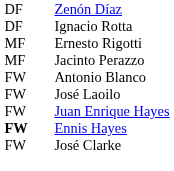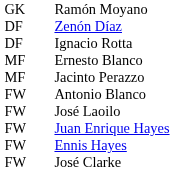+ row: GK | Ramón Moyano
- row: MF | Ernesto Rigotti
+ row: MF | Ernesto Blanco
Ennis Hayes | column 1: bold -> normal
